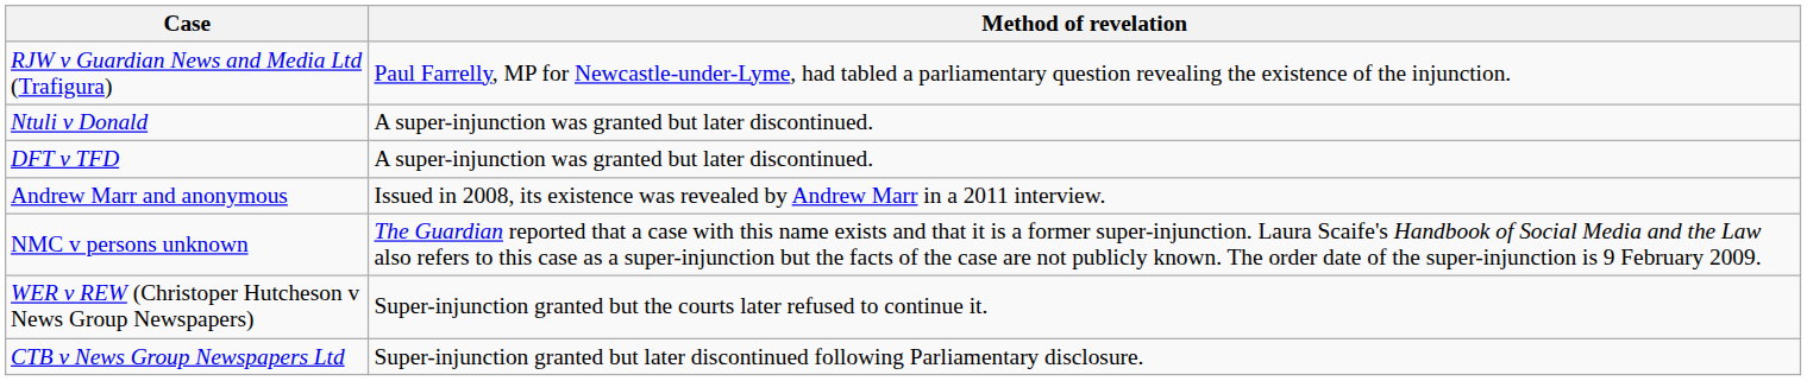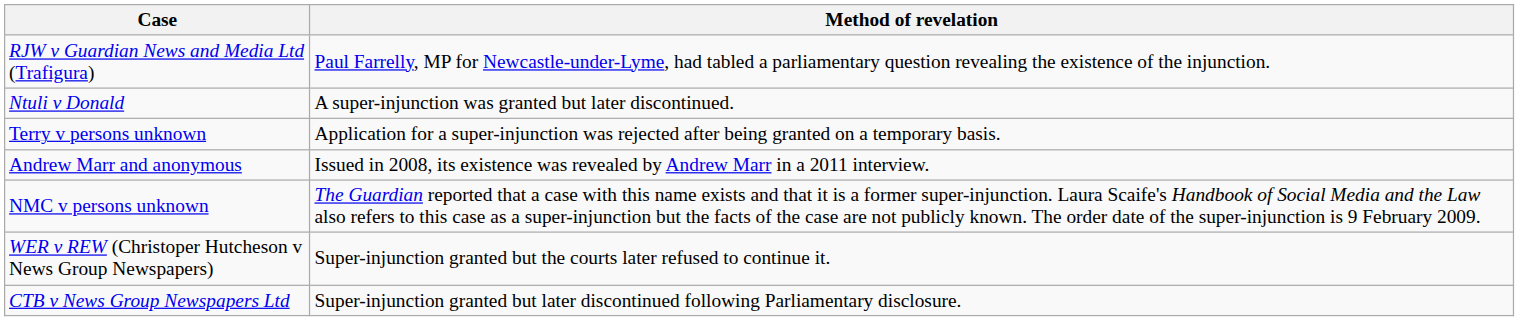- row: DFT v TFD | A super-injunction was granted but later discontinued.
+ row: Terry v persons unknown | Application for a super-injunction was rejected after being granted on a temporary basis.
